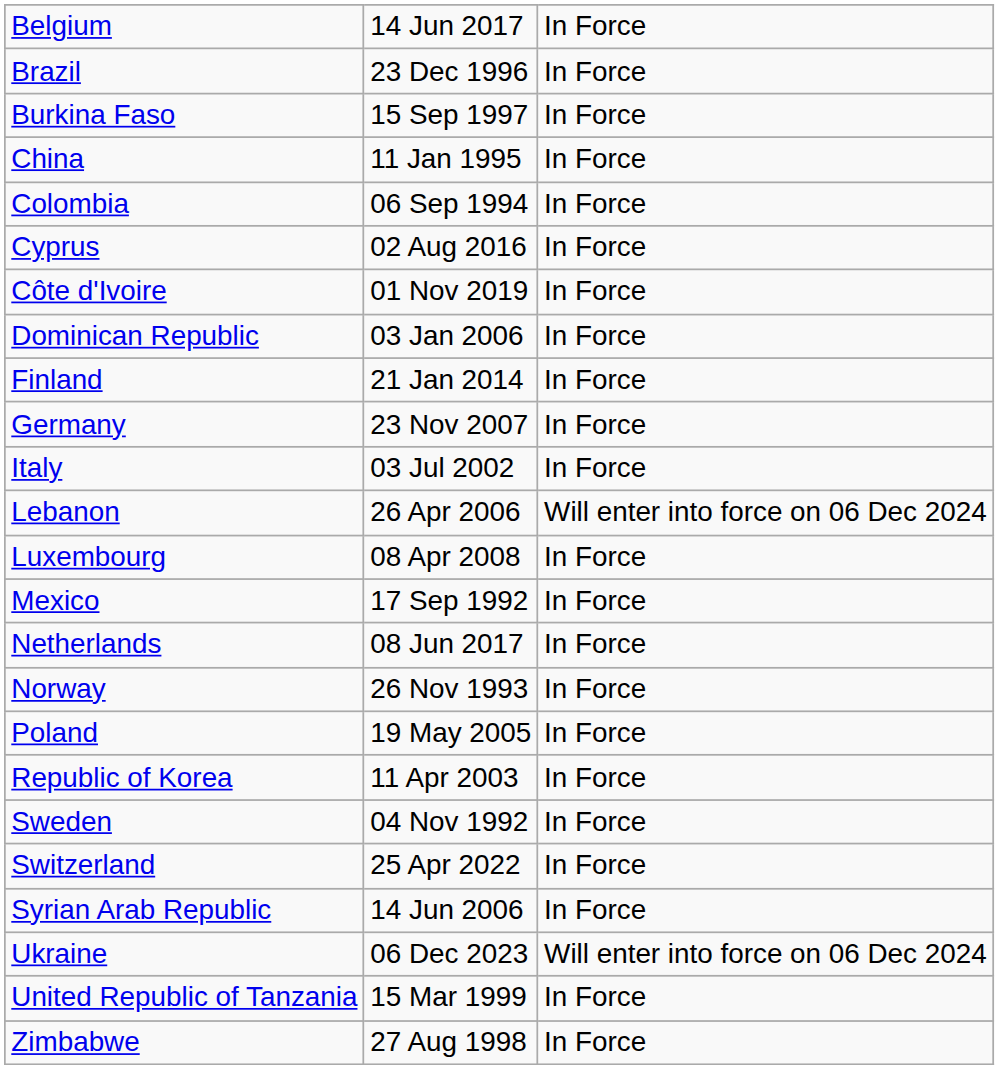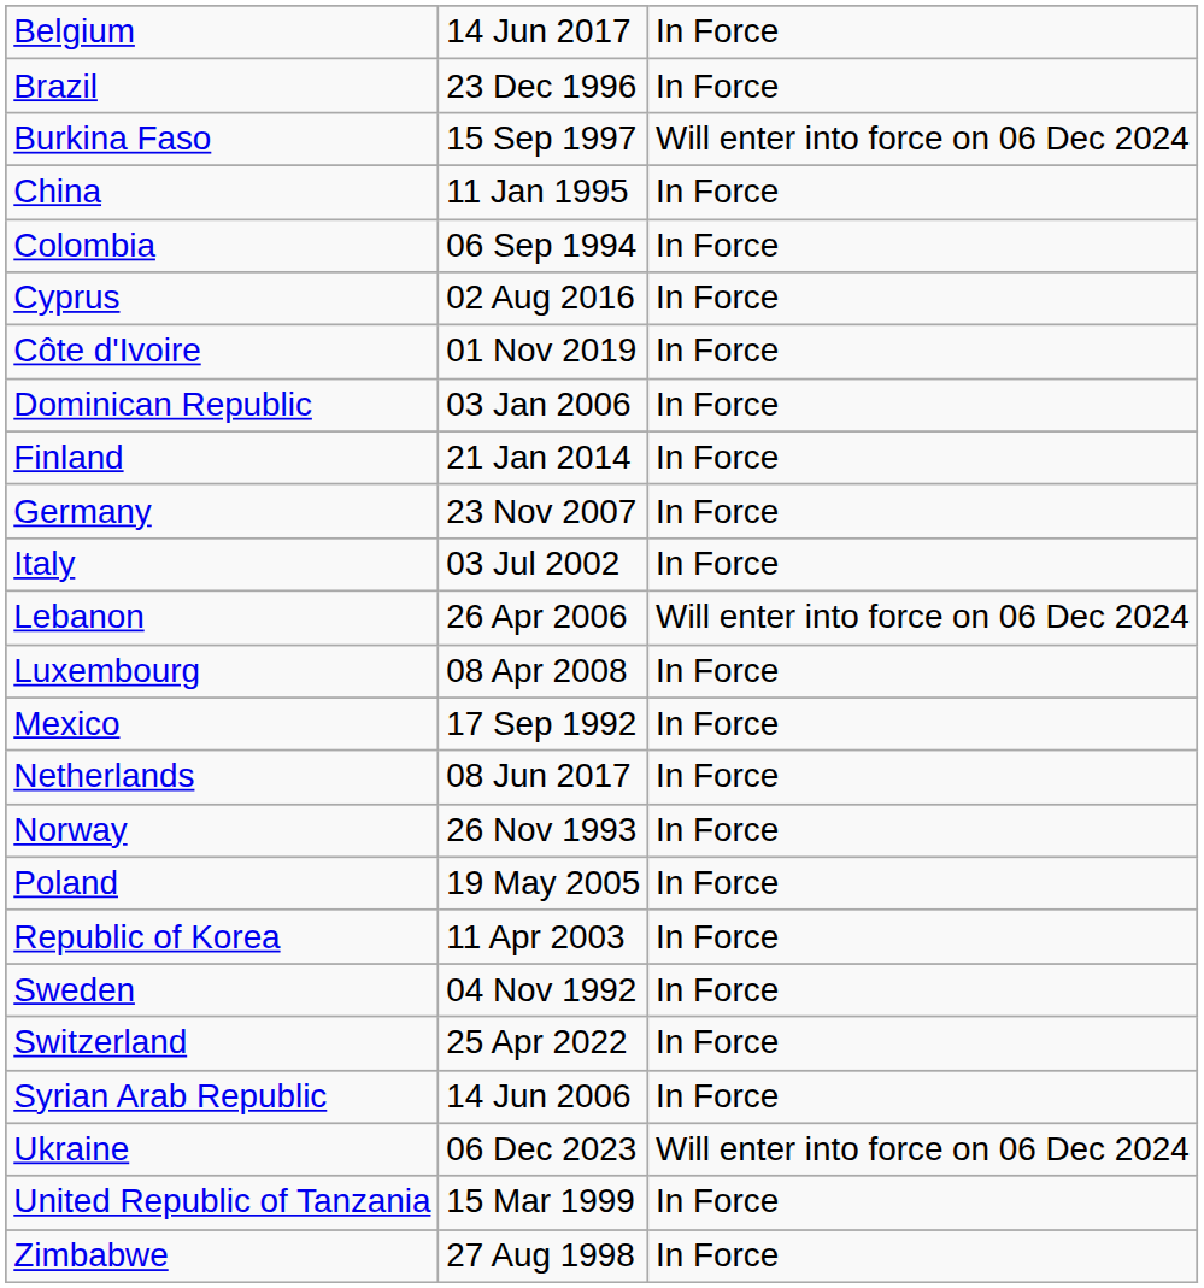Burkina Faso | column 3: In Force -> Will enter into force on 06 Dec 2024
